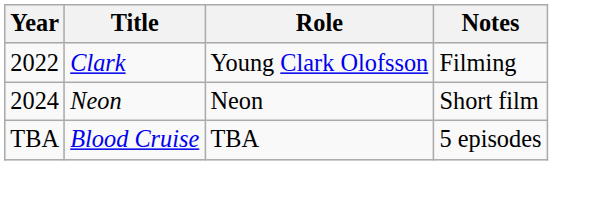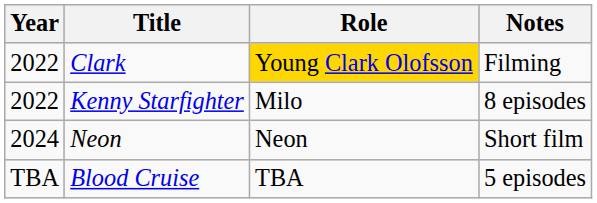Clark | Role: no background -> gold background
+ row: 2022 | Kenny Starfighter | Milo | 8 episodes
